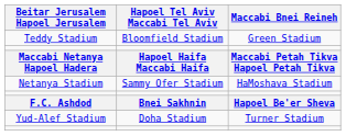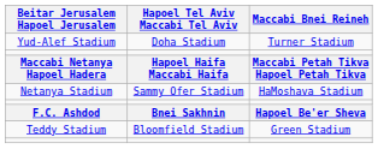rows swapped: Teddy Stadium <-> Yud-Alef Stadium
